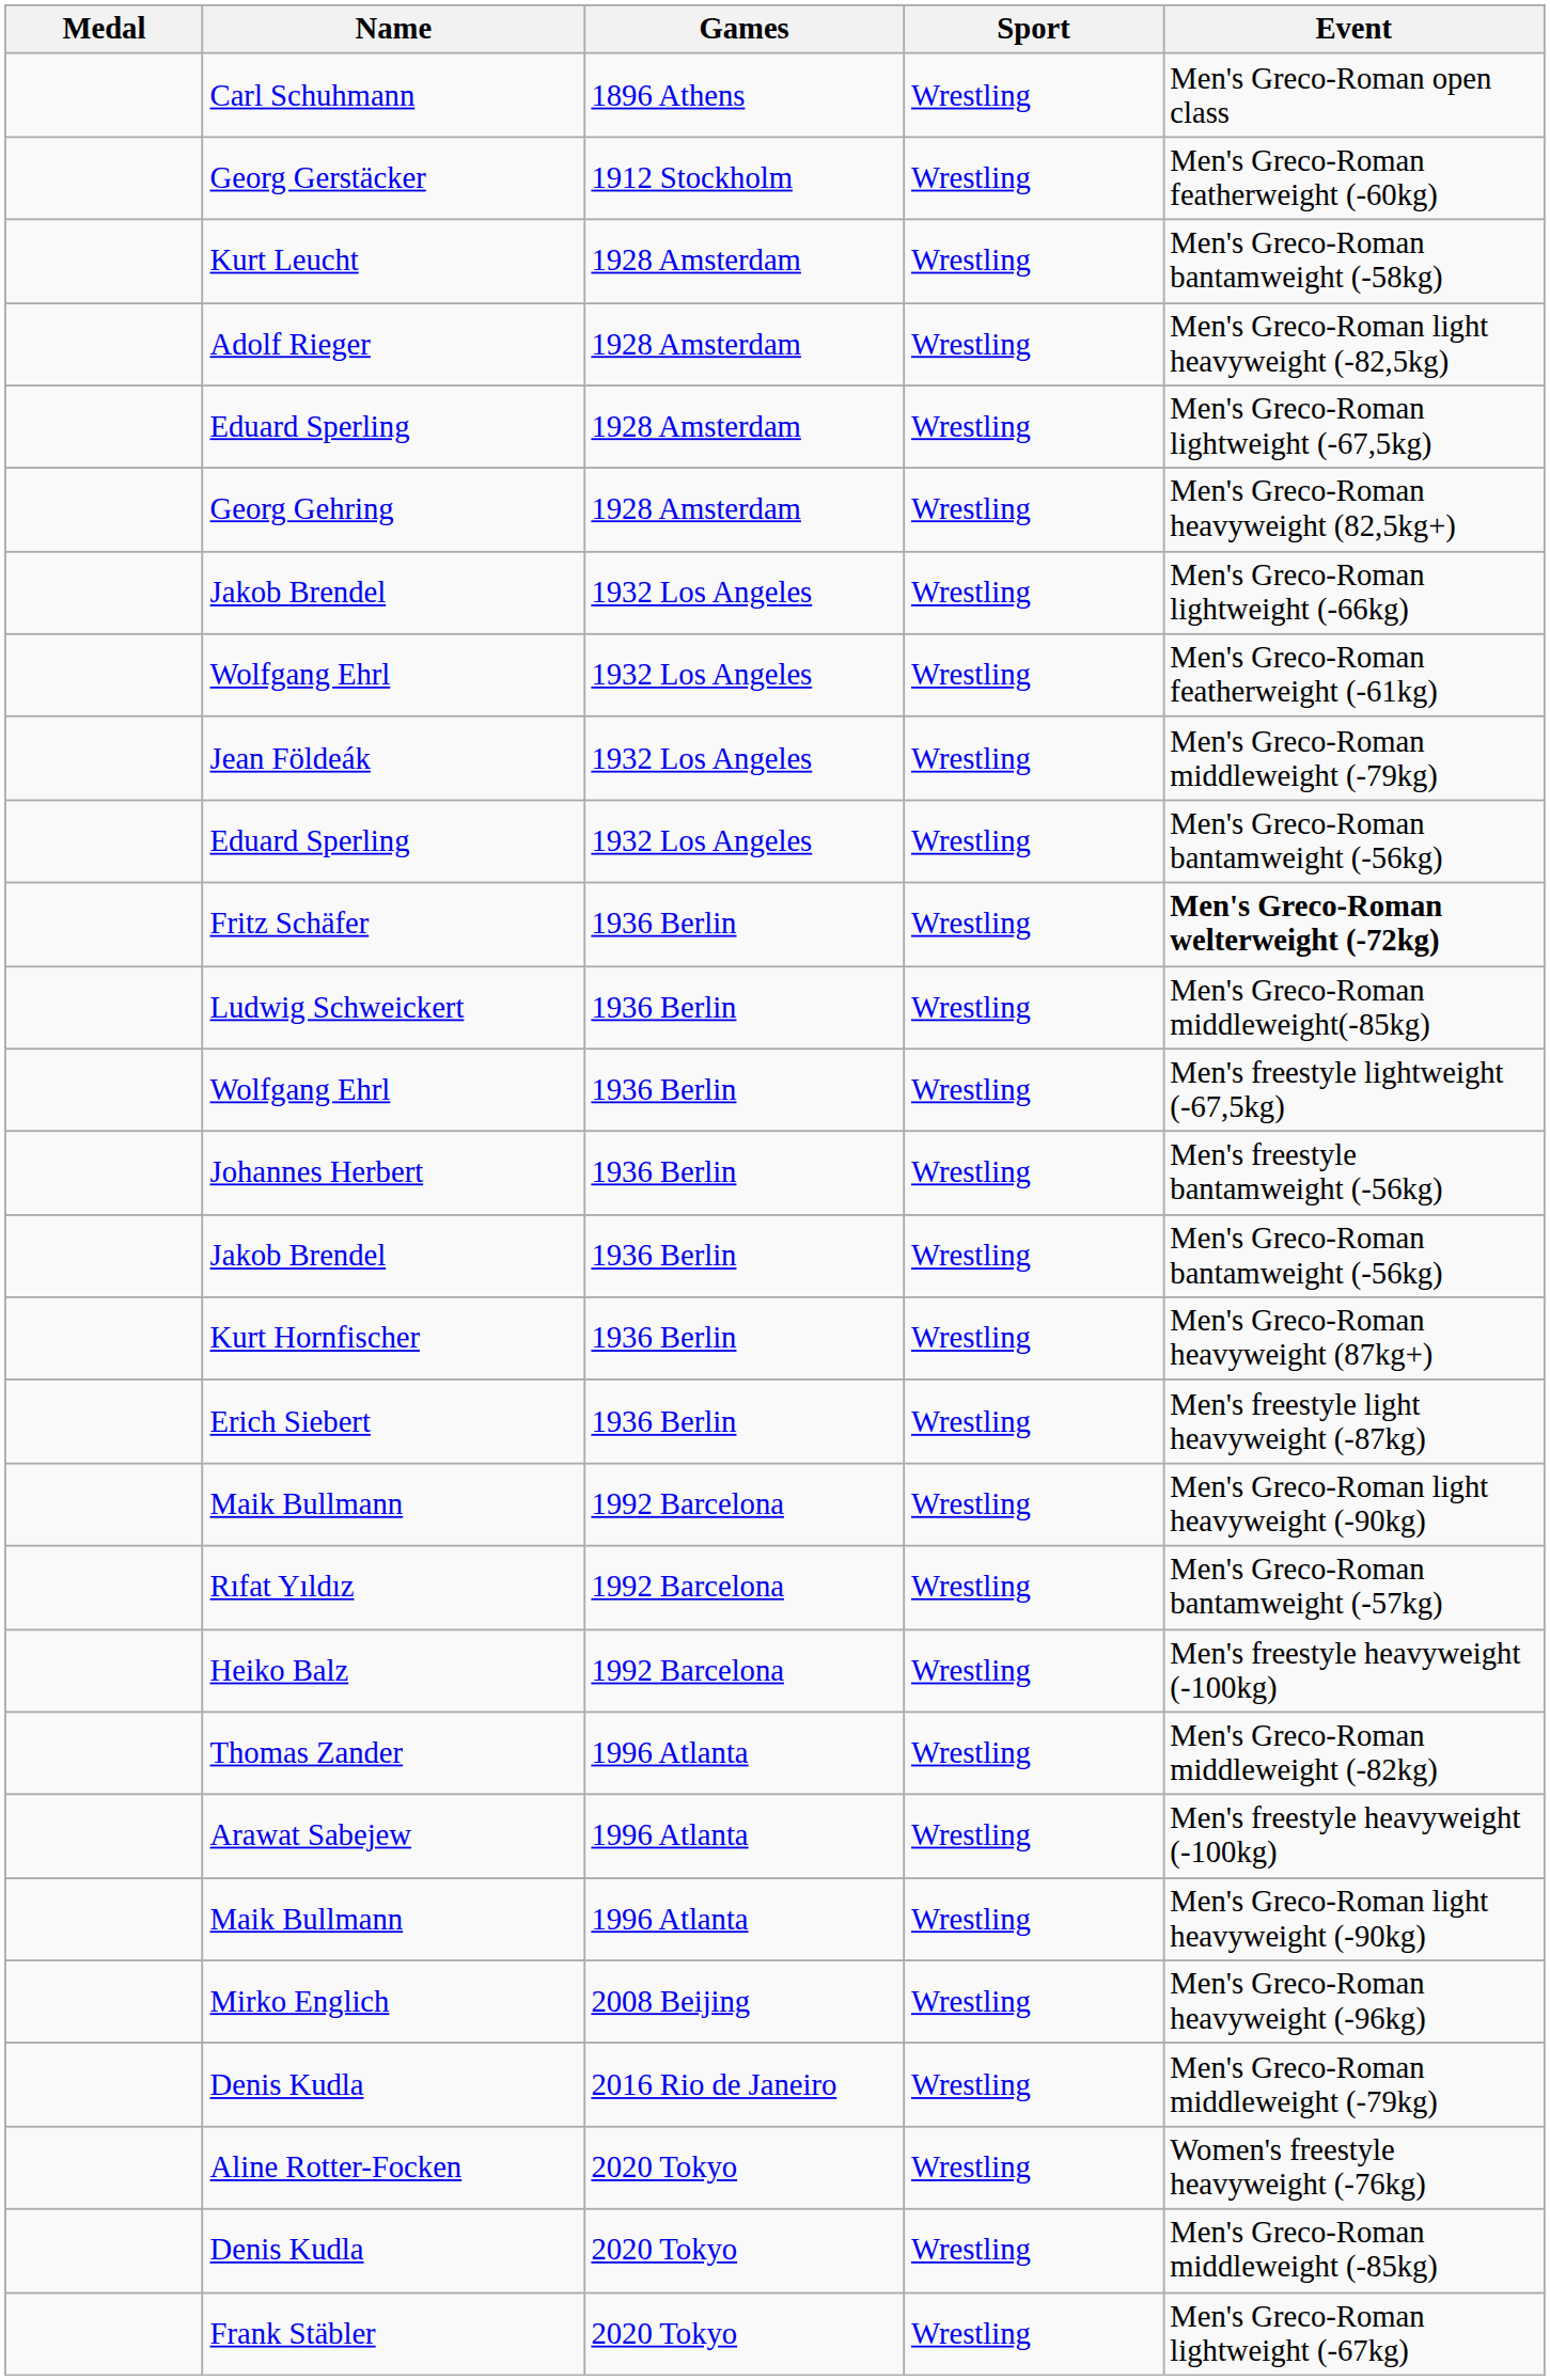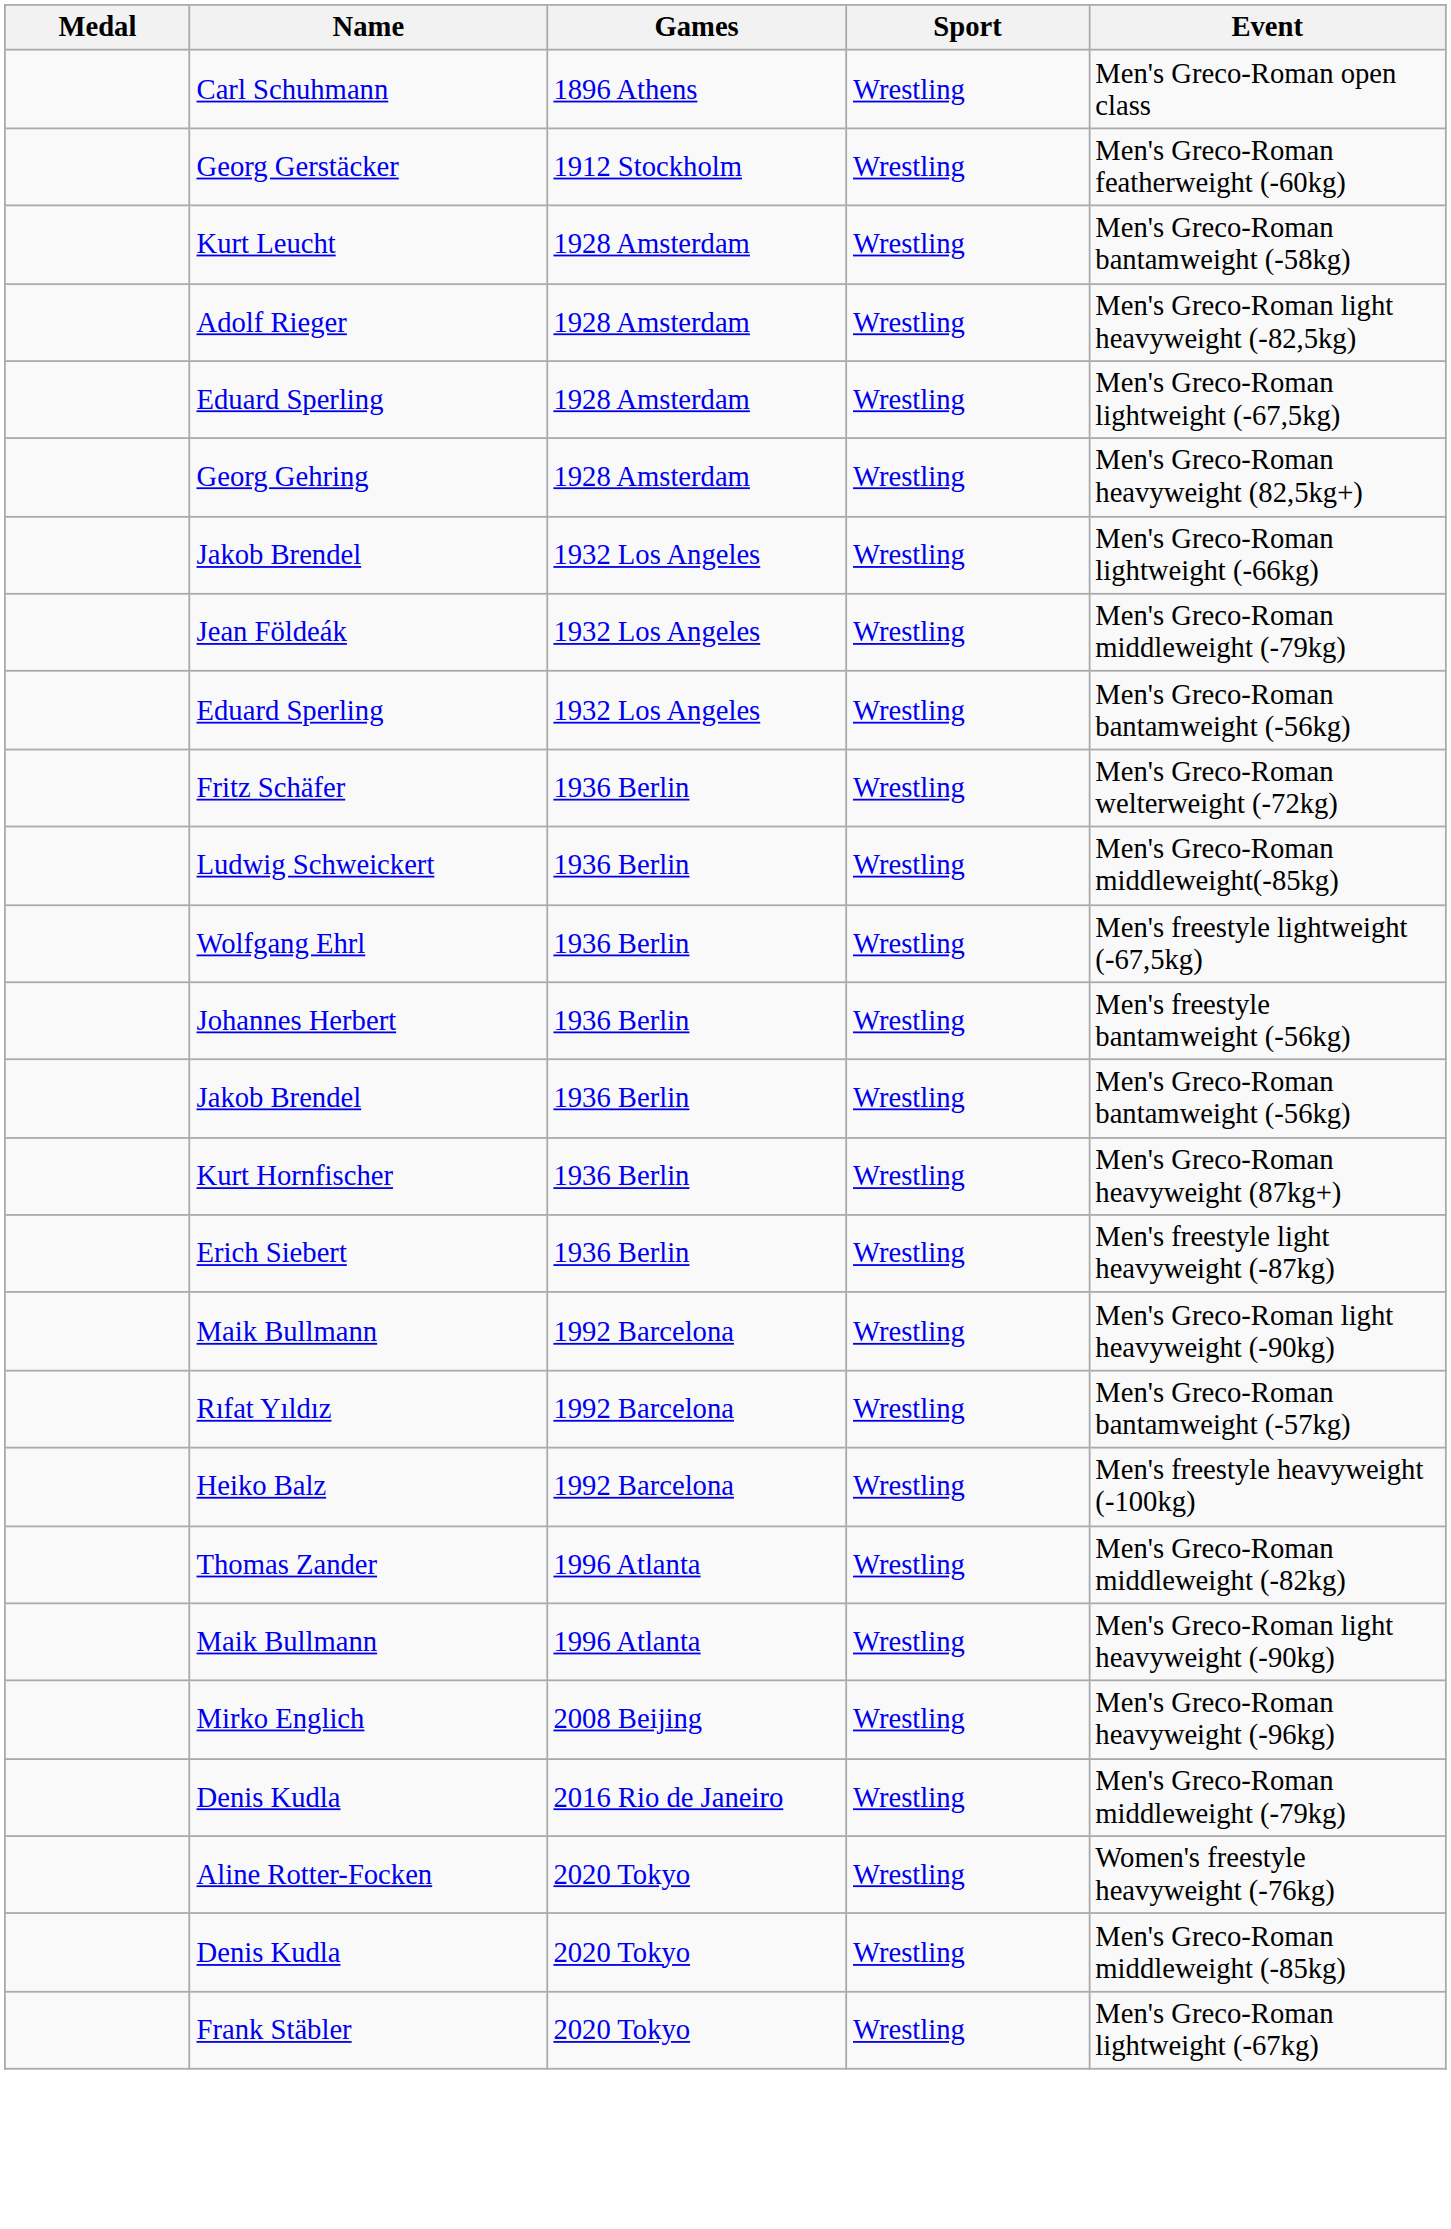- row: Wolfgang Ehrl | 1932 Los Angeles | Wrestling | Men's Greco-Roman featherweight (-61kg)
Fritz Schäfer | Event: bold -> normal
- row: Arawat Sabejew | 1996 Atlanta | Wrestling | Men's freestyle heavyweight (-100kg)
